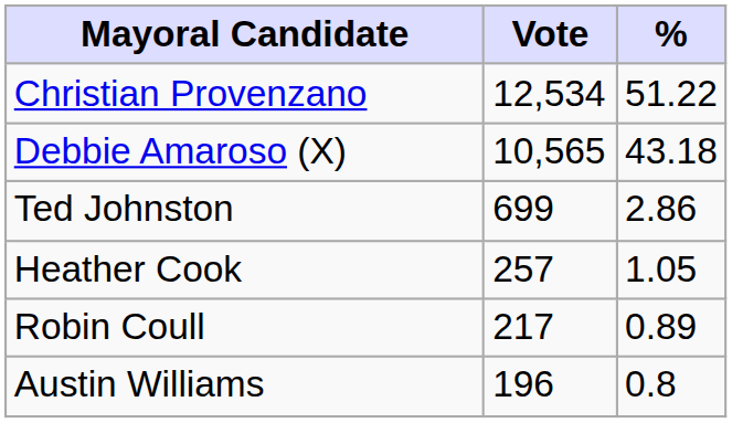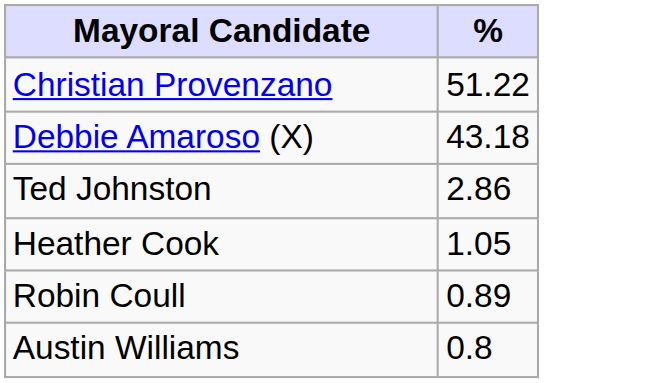- column: Vote | 12,534 | 10,565 | 699 | 257 | 217 | 196
